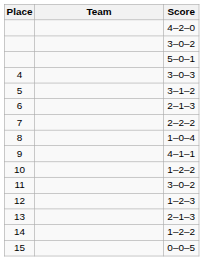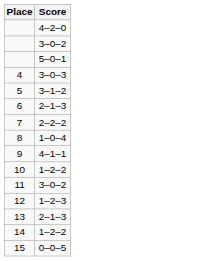- column: Team
